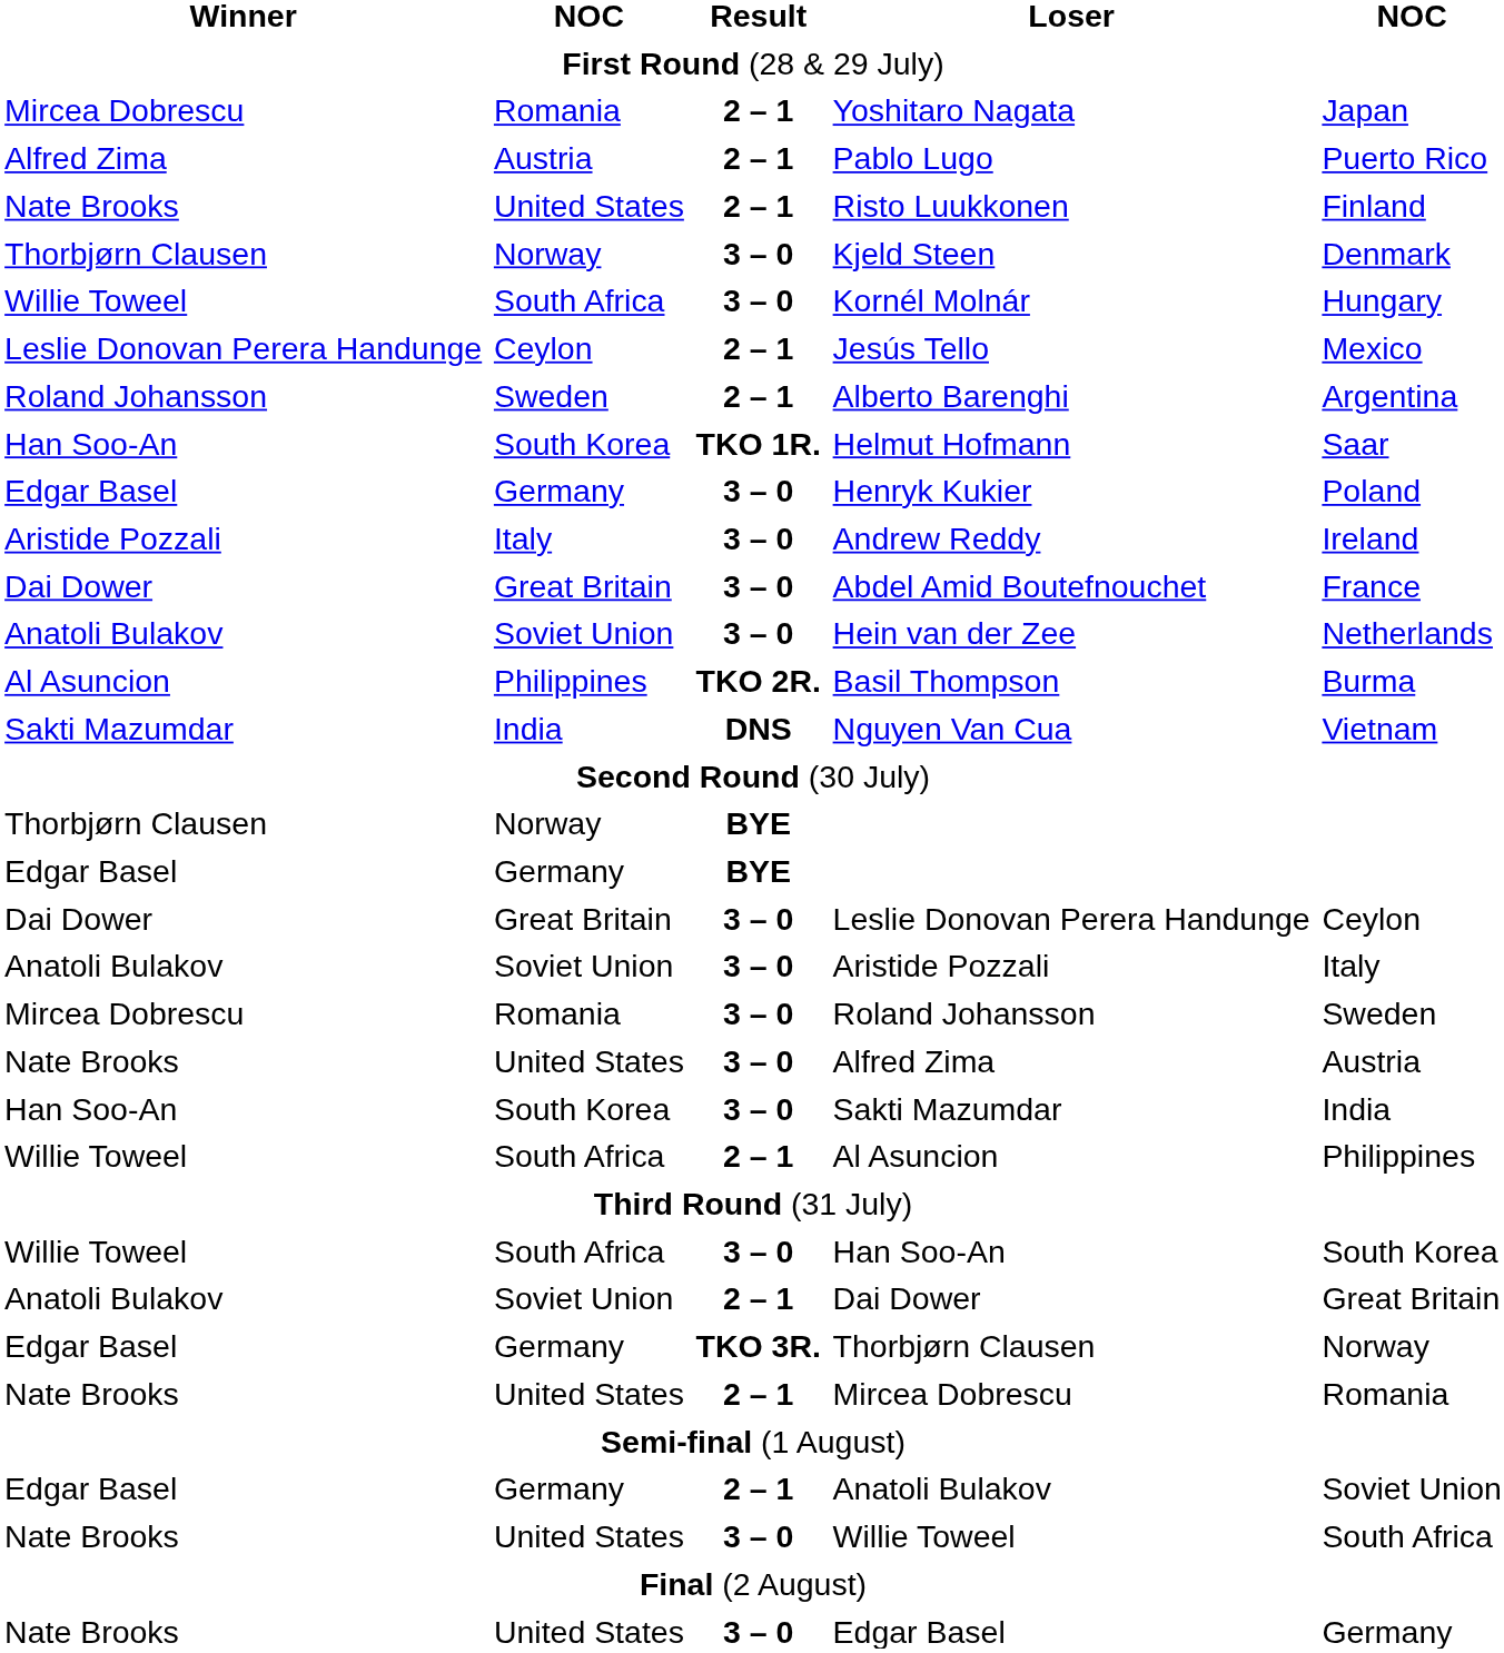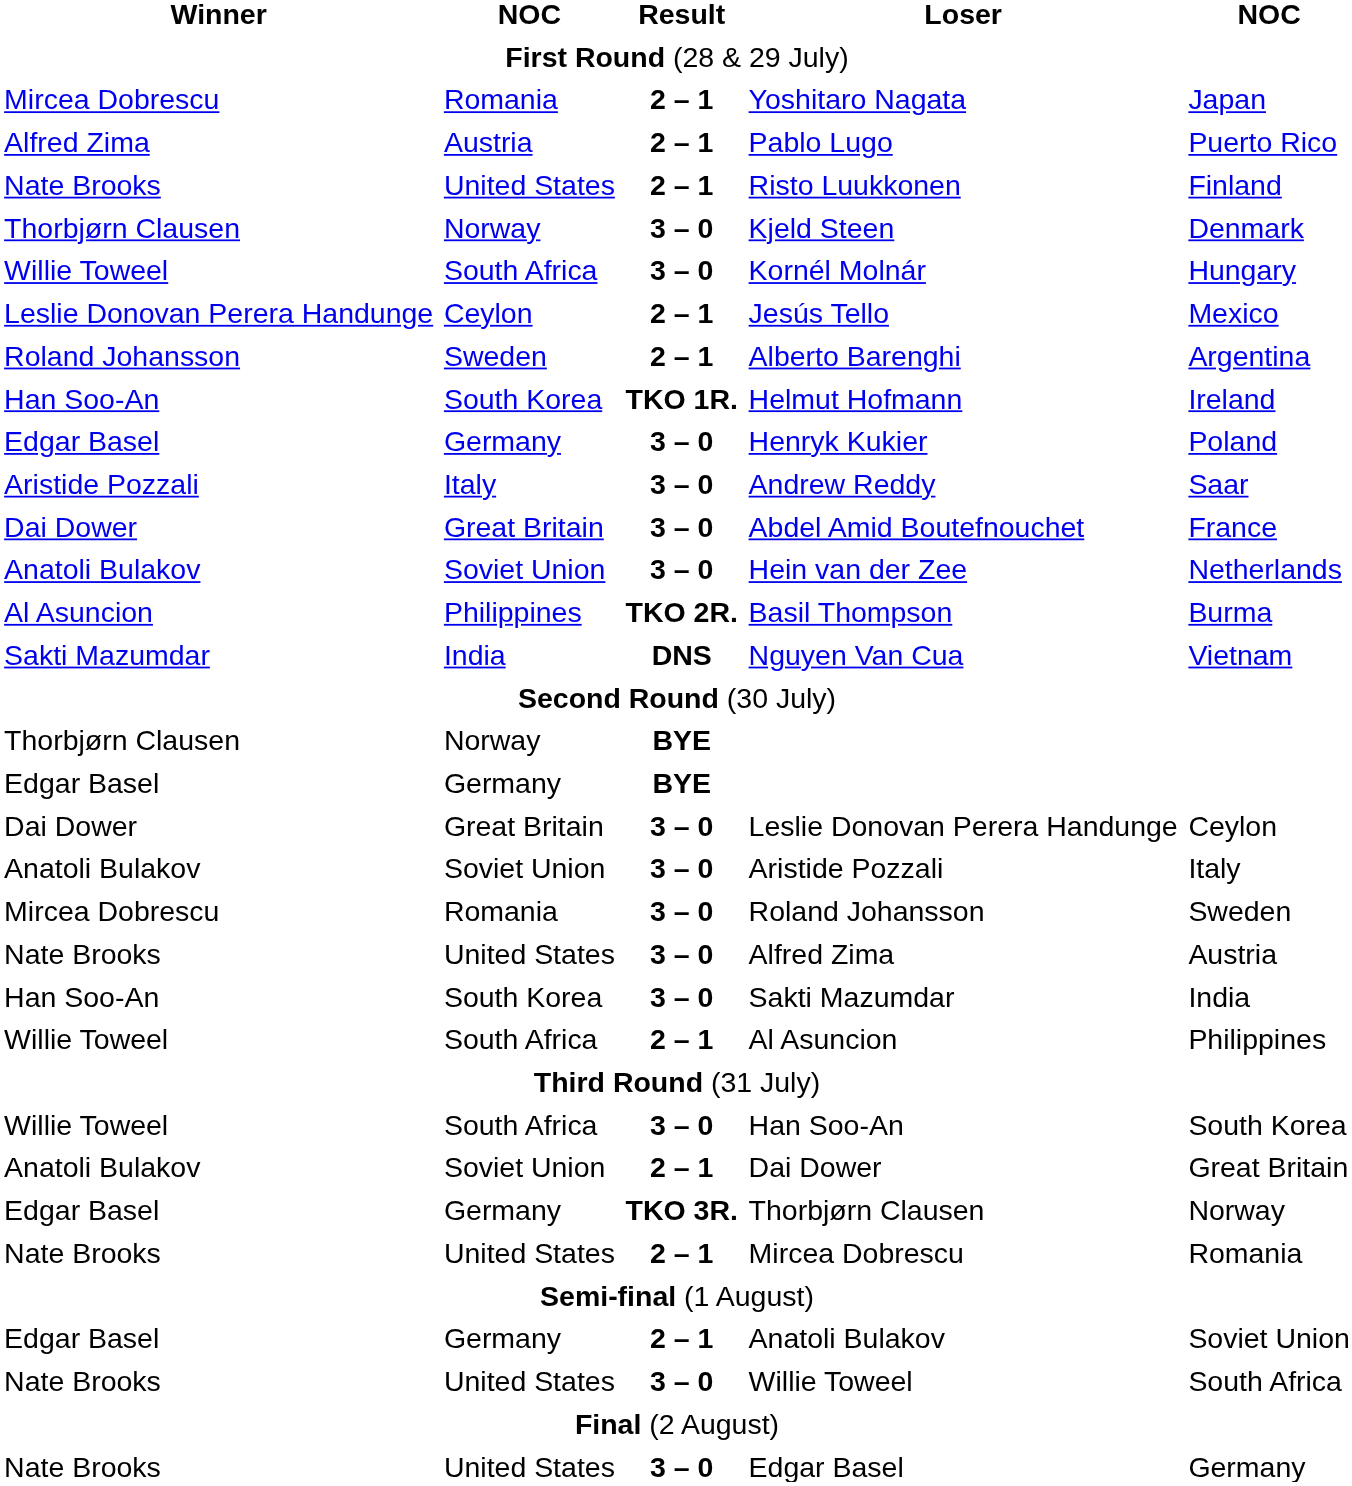Helmut Hofmann | column 5: Saar -> Ireland
Andrew Reddy | column 5: Ireland -> Saar
